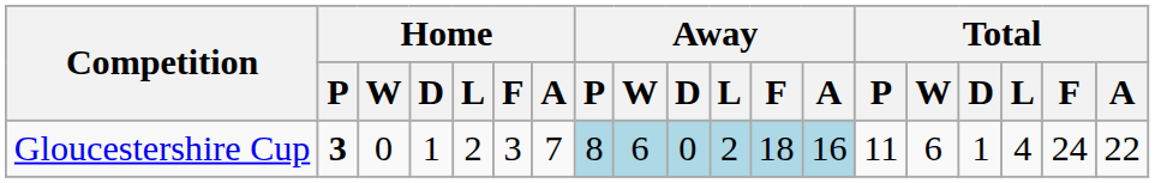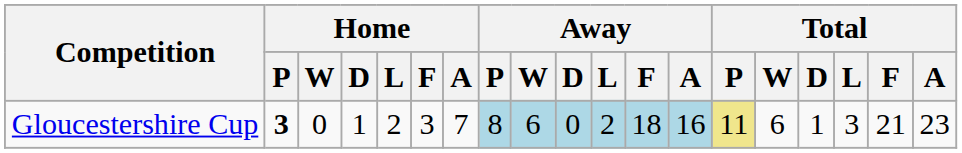Gloucestershire Cup | Total / P: no background -> khaki background
Gloucestershire Cup | Total / L: 4 -> 3
Gloucestershire Cup | Total / F: 24 -> 21
Gloucestershire Cup | Total / A: 22 -> 23
